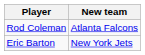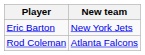rows swapped: Eric Barton <-> Rod Coleman
